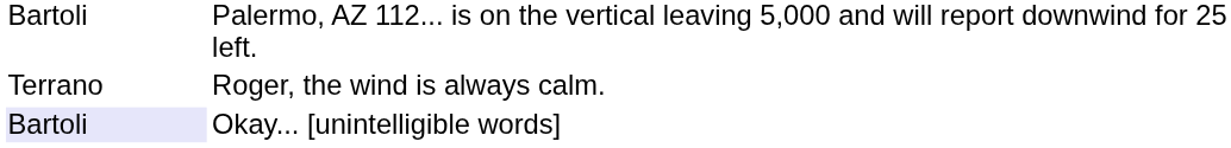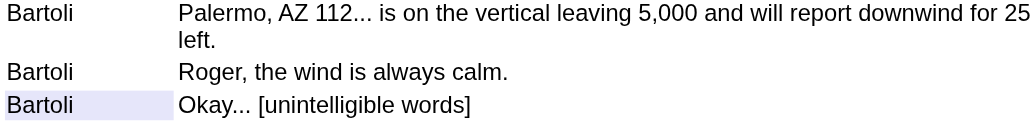Roger, the wind is always calm. | column 1: Terrano -> Bartoli
